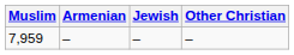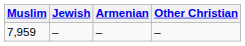columns swapped: Armenian <-> Jewish
